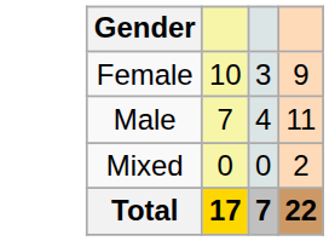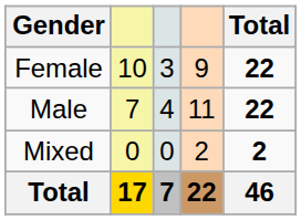+ column: Total | 22 | 22 | 2 | 46
